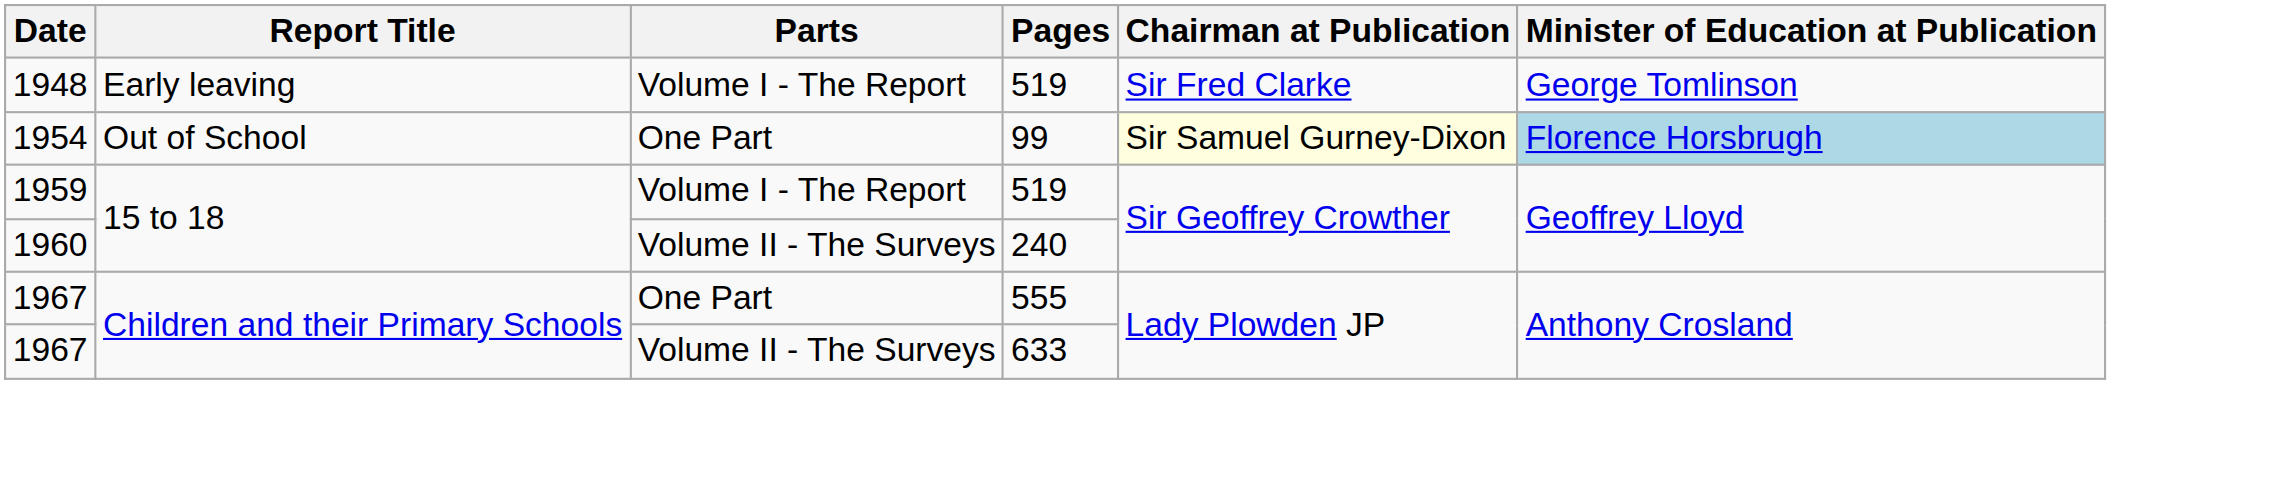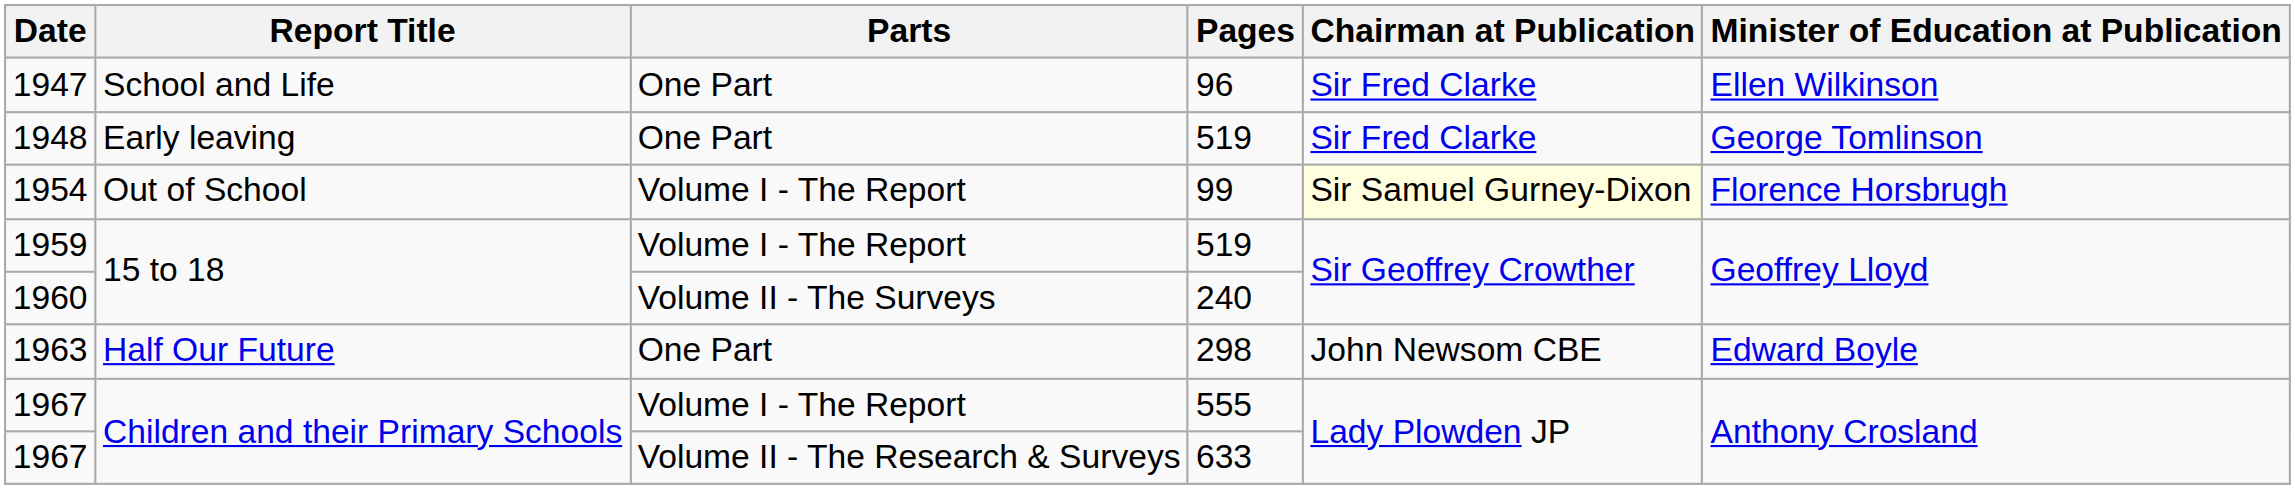+ row: 1947 | School and Life | One Part | 96 | Sir Fred Clarke | Ellen Wilkinson
1948 | Parts: Volume I - The Report -> One Part
1954 | Parts: One Part -> Volume I - The Report
1954 | Minister of Education at Publication: lightblue background -> no background
+ row: 1963 | Half Our Future | One Part | 298 | John Newsom CBE | Edward Boyle
1967 / 555 | Parts: One Part -> Volume I - The Report
1967 / 633 | Parts: Volume II - The Surveys -> Volume II - The Research & Surveys
